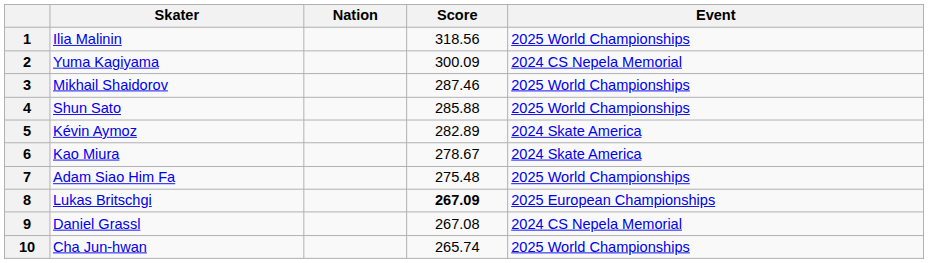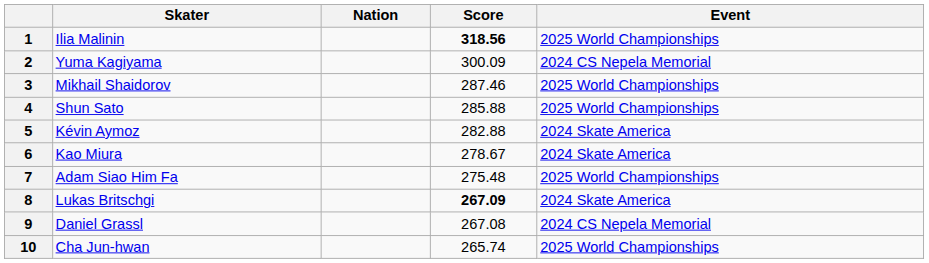1 | Score: normal -> bold
5 | Score: 282.89 -> 282.88
8 | Event: 2025 European Championships -> 2024 Skate America
